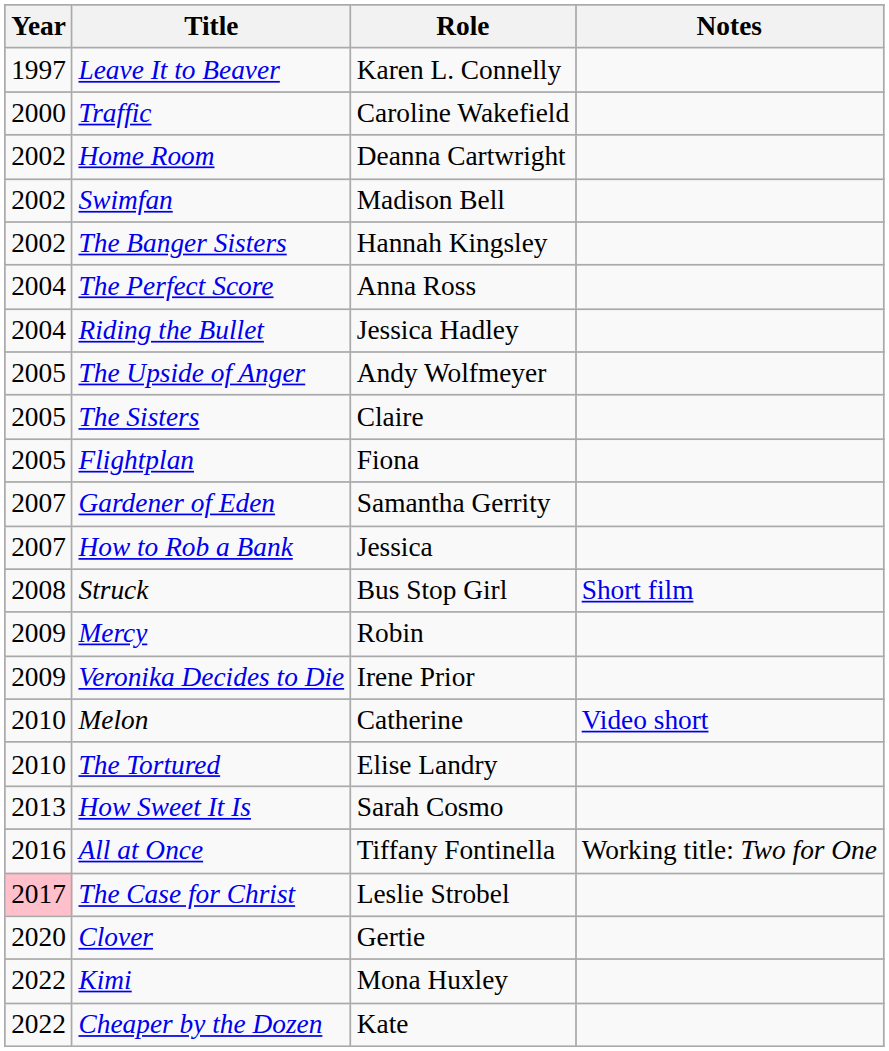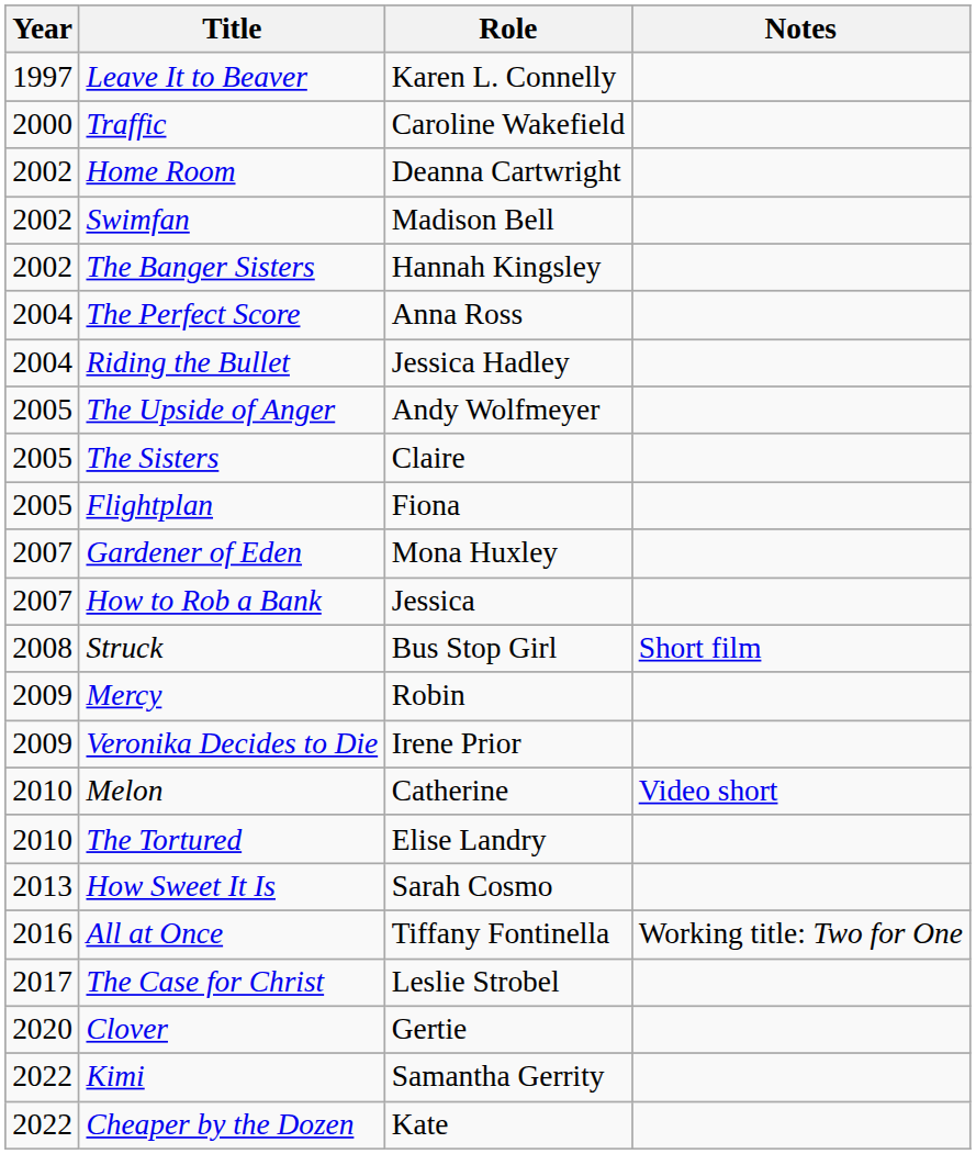Gardener of Eden | Role: Samantha Gerrity -> Mona Huxley
The Case for Christ | Year: pink background -> no background
Kimi | Role: Mona Huxley -> Samantha Gerrity
